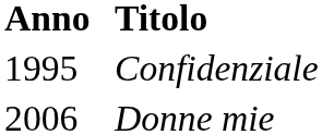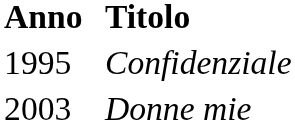Donne mie | Anno: 2006 -> 2003
